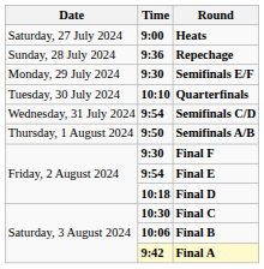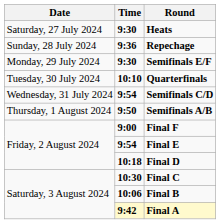Heats | Time: 9:00 -> 9:30
Final F | Time: 9:30 -> 9:00
